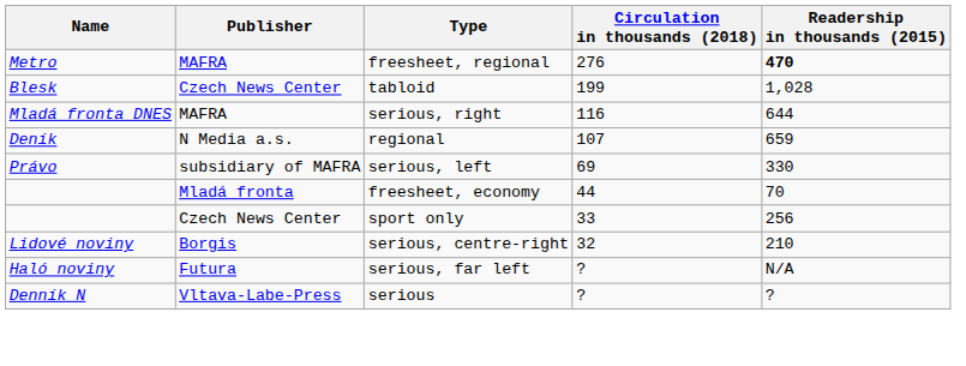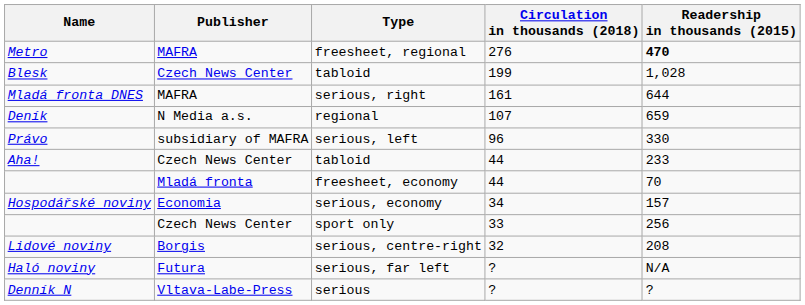Mladá fronta DNES | Circulation in thousands (2018): 116 -> 161
Právo | Circulation in thousands (2018): 69 -> 96
+ row: Aha! | Czech News Center | tabloid | 44 | 233
+ row: Hospodářské noviny | Economia | serious, economy | 34 | 157
Lidové noviny | Readership in thousands (2015): 210 -> 208
